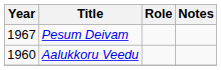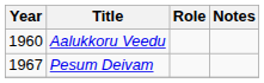rows swapped: Aalukkoru Veedu <-> Pesum Deivam
